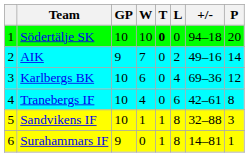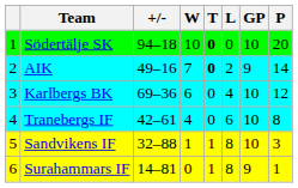columns swapped: GP <-> +/-
AIK | T: normal -> bold
